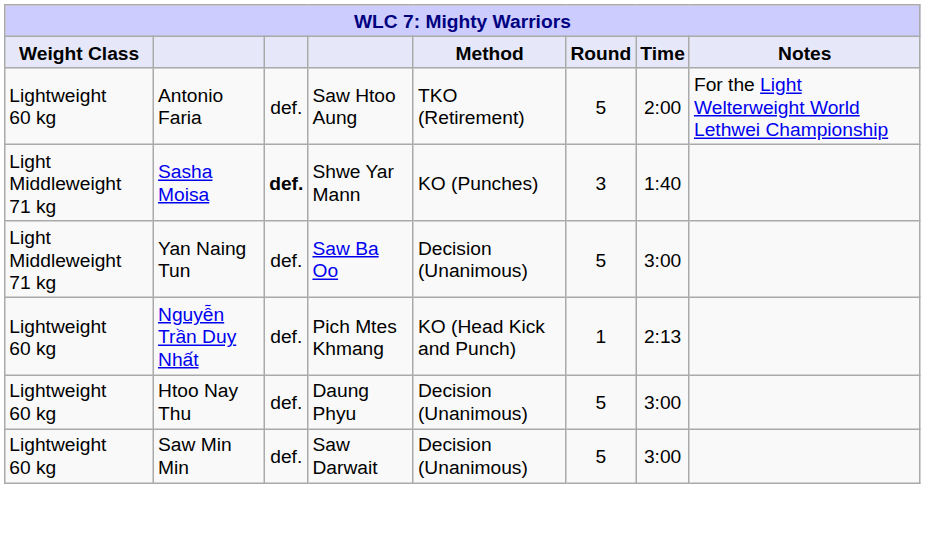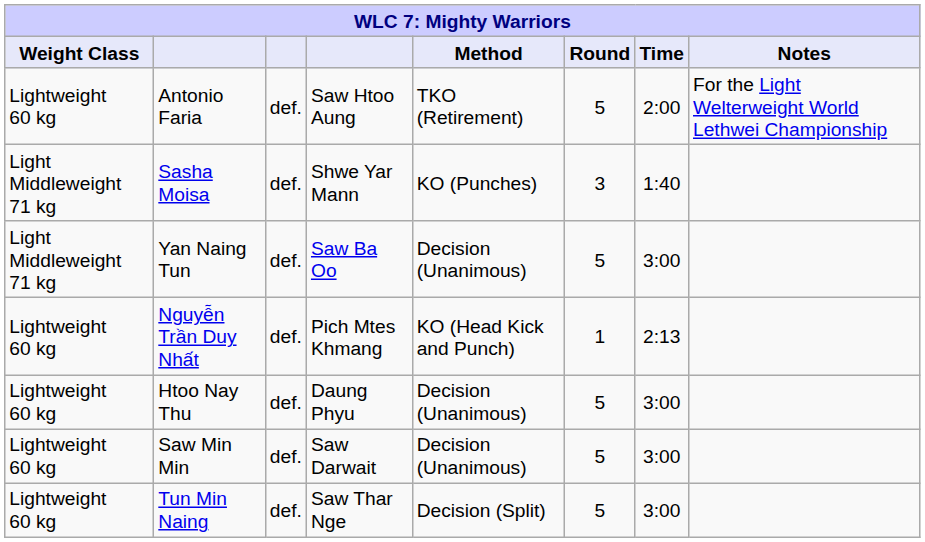Sasha Moisa | column 3: bold -> normal
+ row: Lightweight 60 kg | Tun Min Naing | def. | Saw Thar Nge | Decision (Split) | 5 | 3:00
